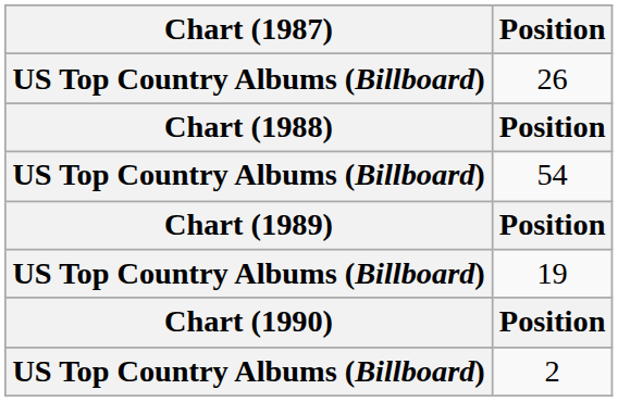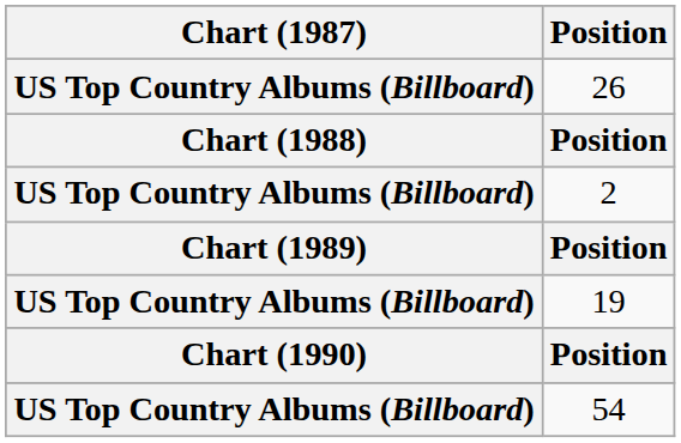rows swapped: 2 <-> 54
